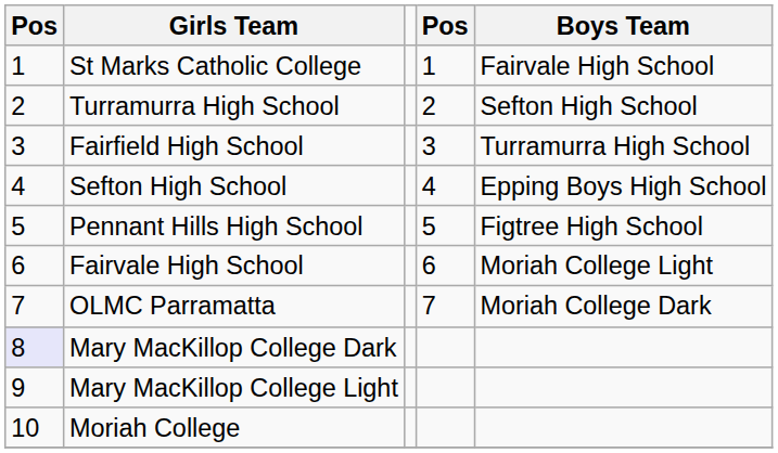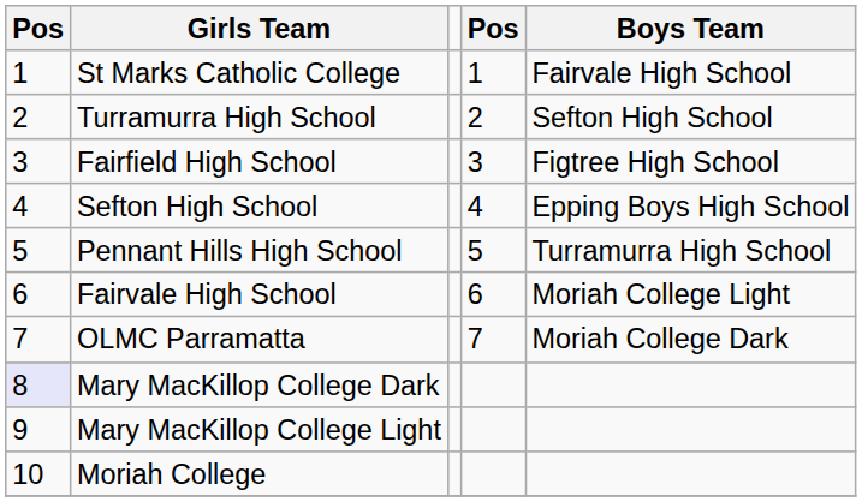Fairfield High School | Boys Team: Turramurra High School -> Figtree High School
Pennant Hills High School | Boys Team: Figtree High School -> Turramurra High School
